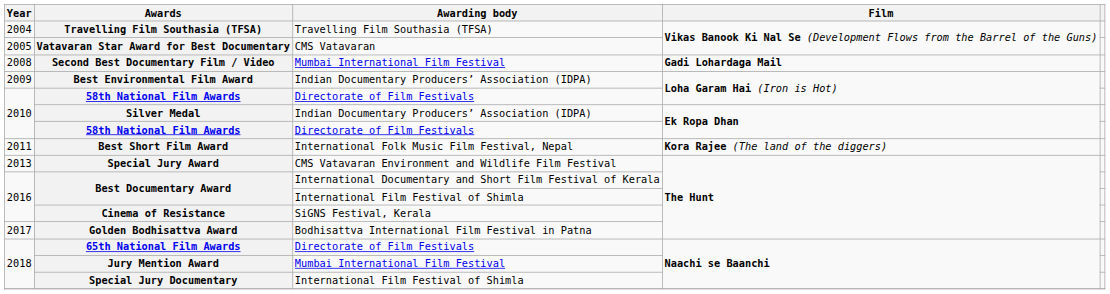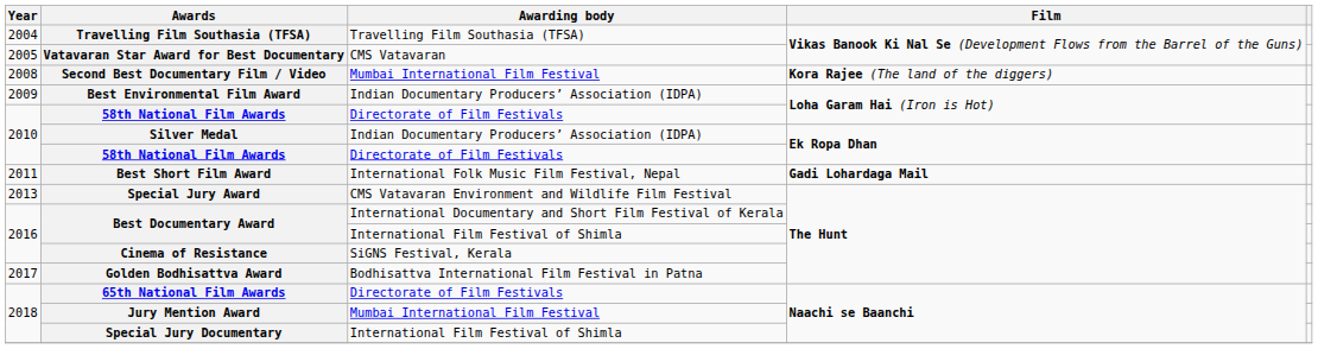Second Best Documentary Film / Video | Film: Gadi Lohardaga Mail -> Kora Rajee (The land of the diggers)
Best Short Film Award | Film: Kora Rajee (The land of the diggers) -> Gadi Lohardaga Mail
